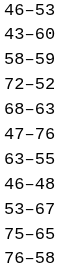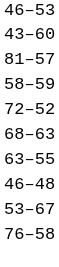+ row: 81–57
- row: 47–76
- row: 75–65
